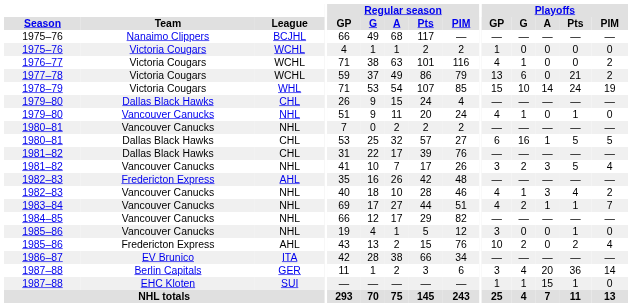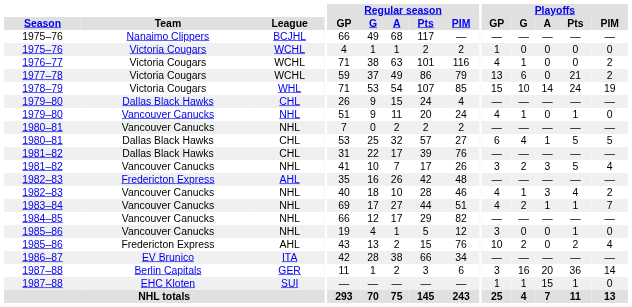1980–81 / CHL | Playoffs / G: 16 -> 4
1987–88 / GER | Playoffs / G: 4 -> 16
